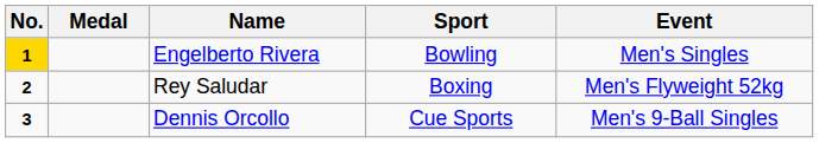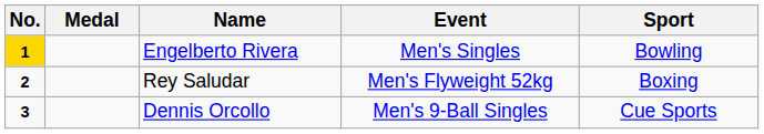columns swapped: Sport <-> Event
